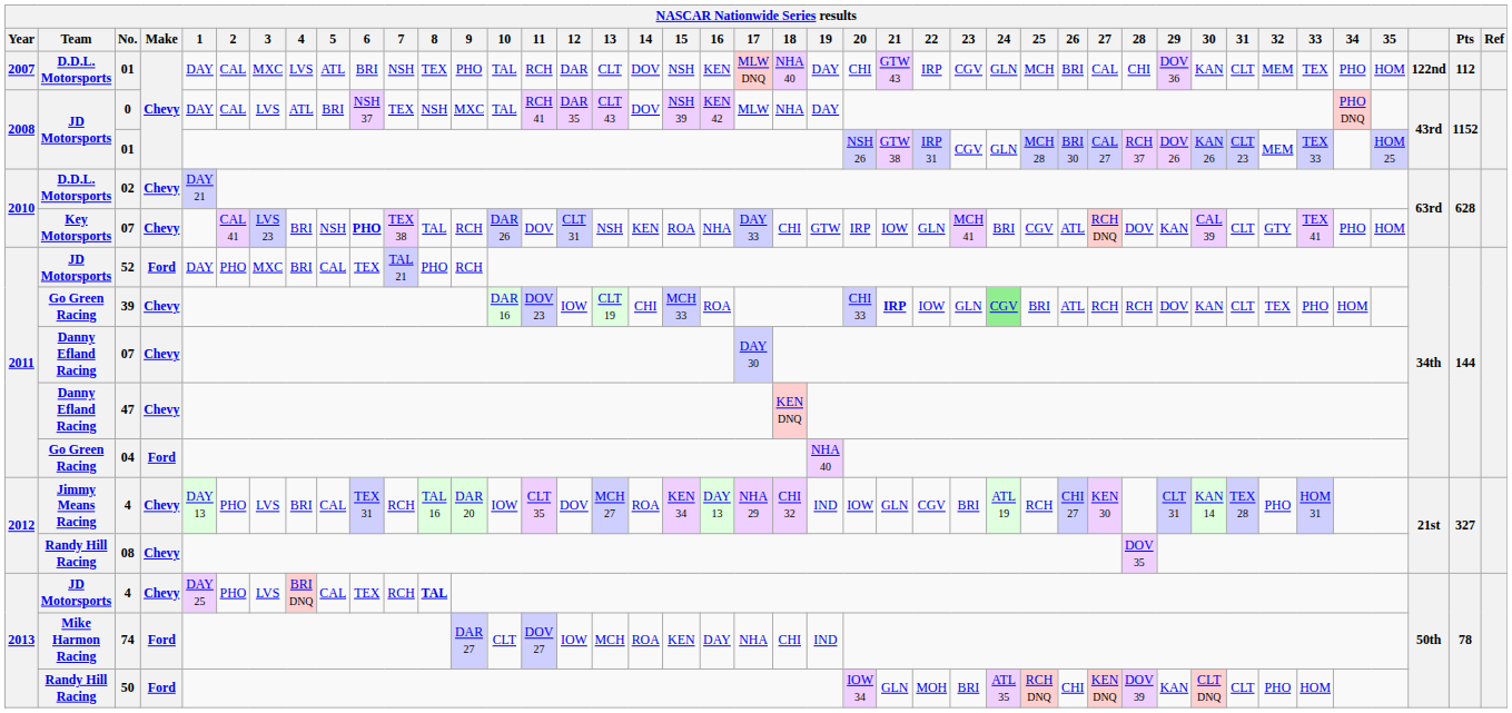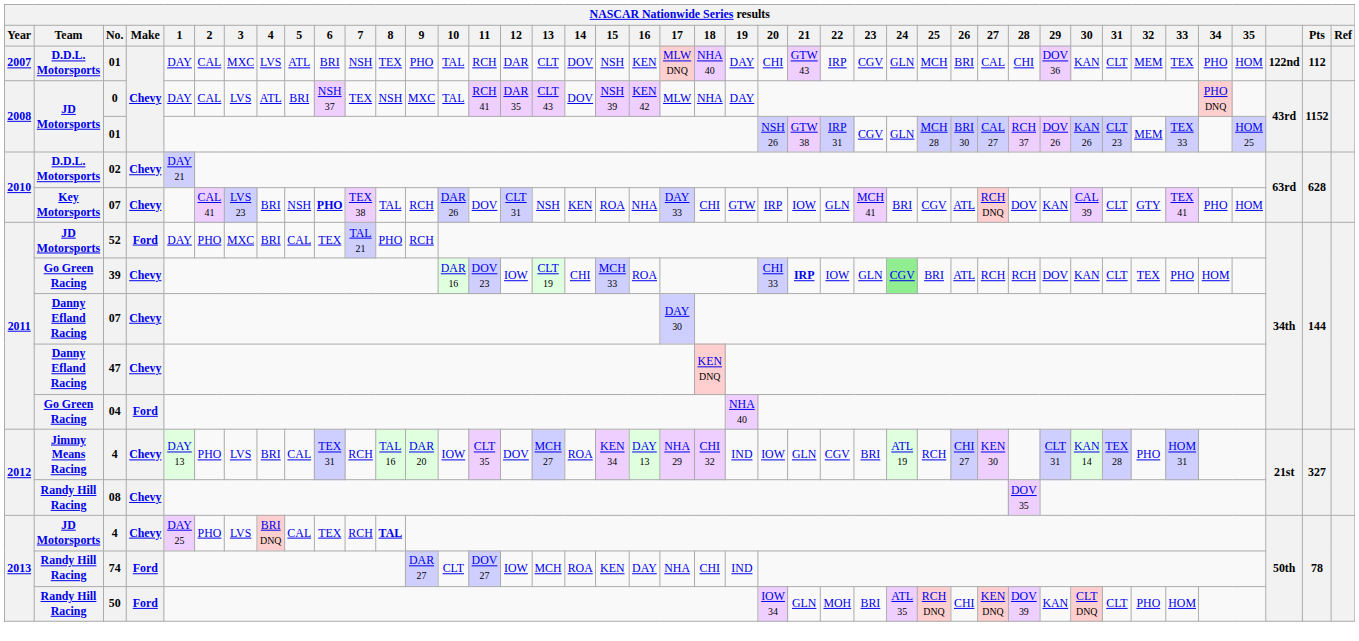74 | Team: Mike Harmon Racing -> Randy Hill Racing
